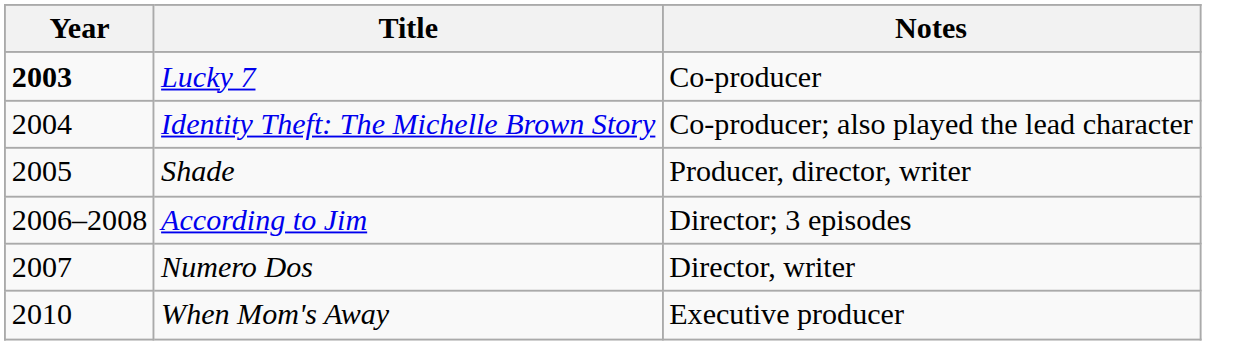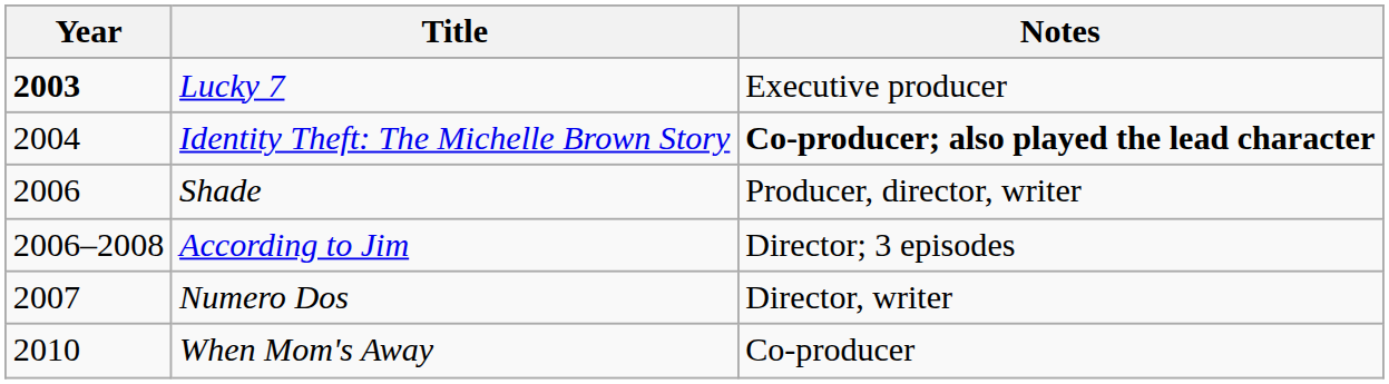Lucky 7 | Notes: Co-producer -> Executive producer
Identity Theft: The Michelle Brown Story | Notes: normal -> bold
Shade | Year: 2005 -> 2006
When Mom's Away | Notes: Executive producer -> Co-producer
